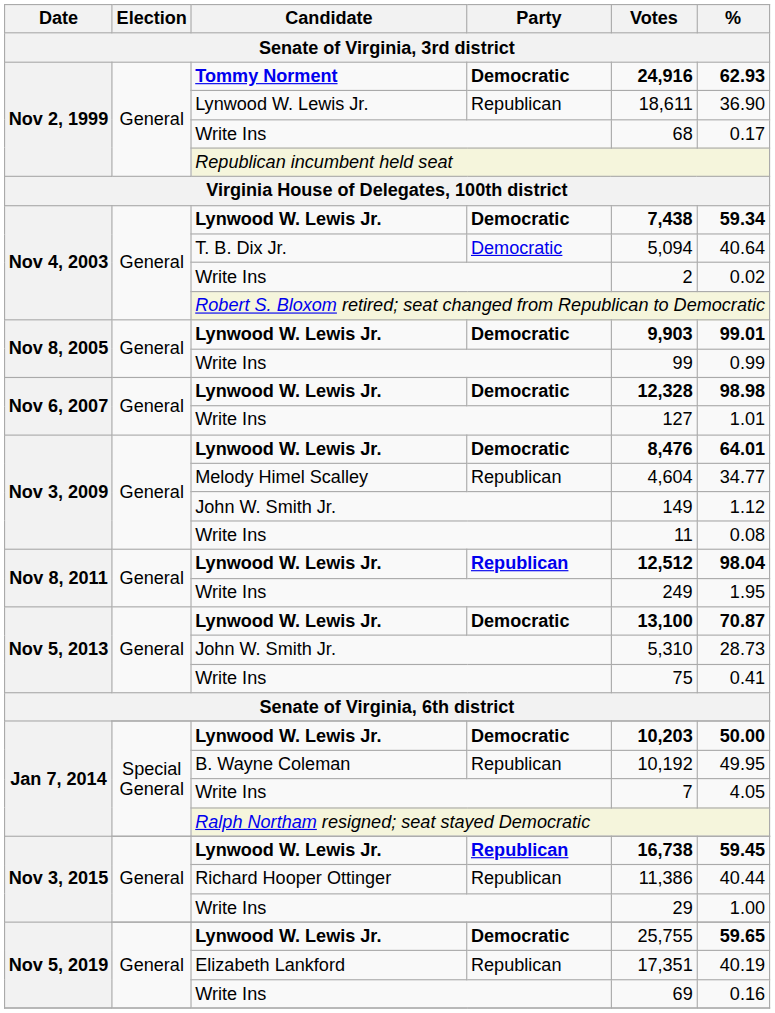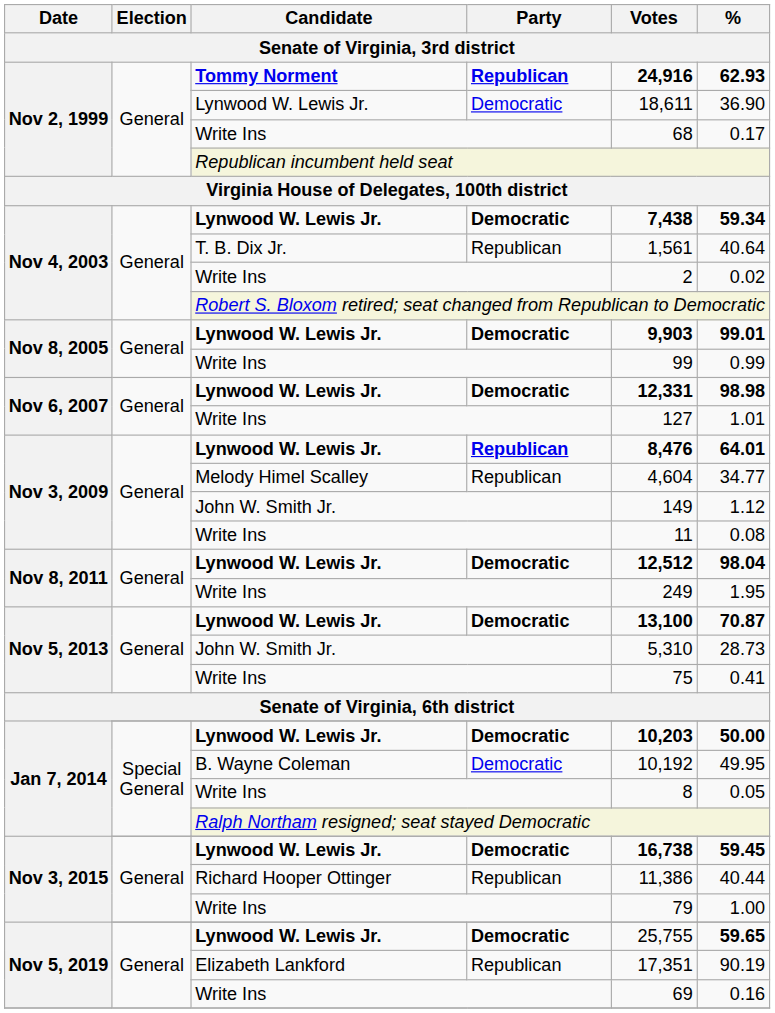Tommy Norment | Party: Democratic -> Republican
Nov 2, 1999 / Lynwood W. Lewis Jr. | Party: Republican -> Democratic
T. B. Dix Jr. | Party: Democratic -> Republican
T. B. Dix Jr. | Votes: 5,094 -> 1,561
Nov 6, 2007 / Lynwood W. Lewis Jr. | Votes: 12,328 -> 12,331
Nov 3, 2009 / Lynwood W. Lewis Jr. | Party: Democratic -> Republican
Nov 8, 2011 / Lynwood W. Lewis Jr. | Party: Republican -> Democratic
B. Wayne Coleman | Party: Republican -> Democratic
Jan 7, 2014 / Write Ins | Votes: 7 -> 8
Jan 7, 2014 / Write Ins | %: 4.05 -> 0.05
Nov 3, 2015 / Lynwood W. Lewis Jr. | Party: Republican -> Democratic
Nov 3, 2015 / Write Ins | Votes: 29 -> 79
Elizabeth Lankford | %: 40.19 -> 90.19
